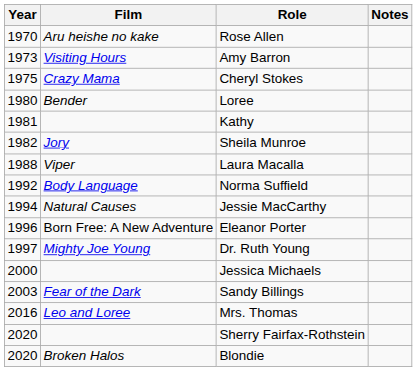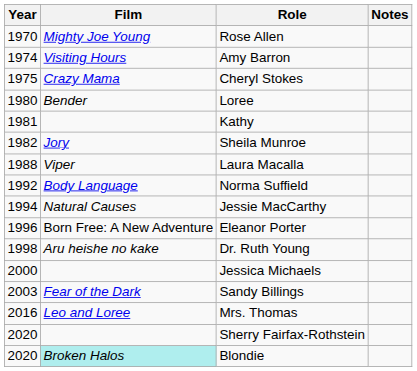Rose Allen | Film: Aru heishe no kake -> Mighty Joe Young
Amy Barron | Year: 1973 -> 1974
Dr. Ruth Young | Year: 1997 -> 1998
Dr. Ruth Young | Film: Mighty Joe Young -> Aru heishe no kake
Blondie | Film: no background -> paleturquoise background
